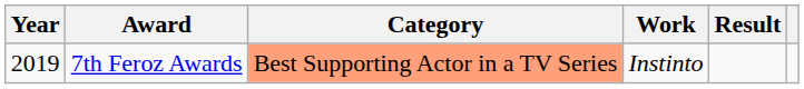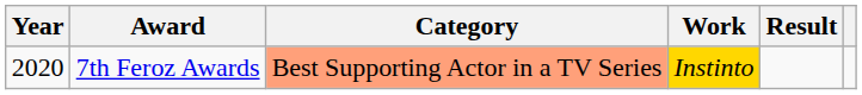7th Feroz Awards | Year: 2019 -> 2020
7th Feroz Awards | Work: no background -> gold background
